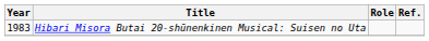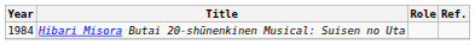Hibari Misora Butai 20-shūnenkinen Musical: Suisen no Uta | Year: 1983 -> 1984
